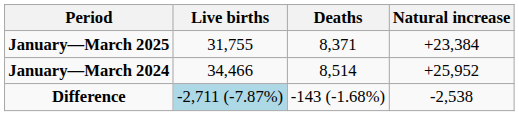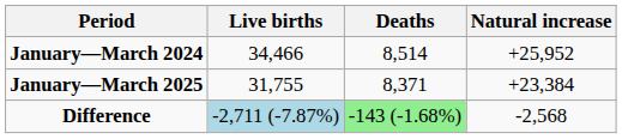rows swapped: January—March 2024 <-> January—March 2025
Difference | Deaths: no background -> lightgreen background
Difference | Natural increase: -2,538 -> -2,568
